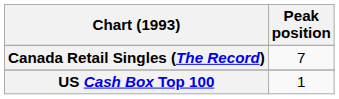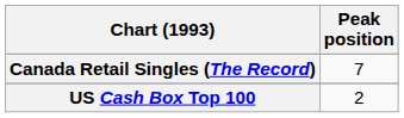US Cash Box Top 100 | Peak position: 1 -> 2
